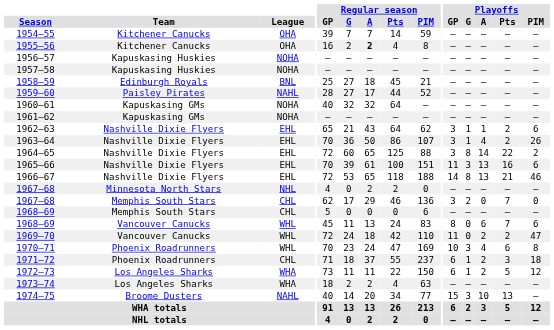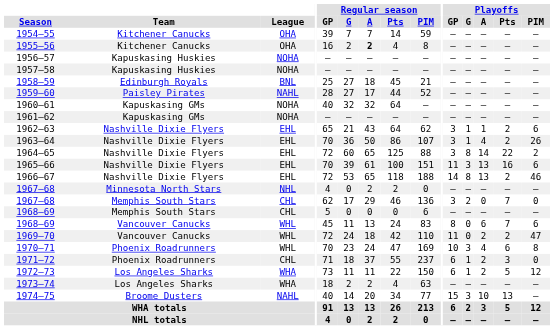1966–67 | Playoffs / Pts: 21 -> 2
1971–72 | Playoffs / PIM: 18 -> 0
